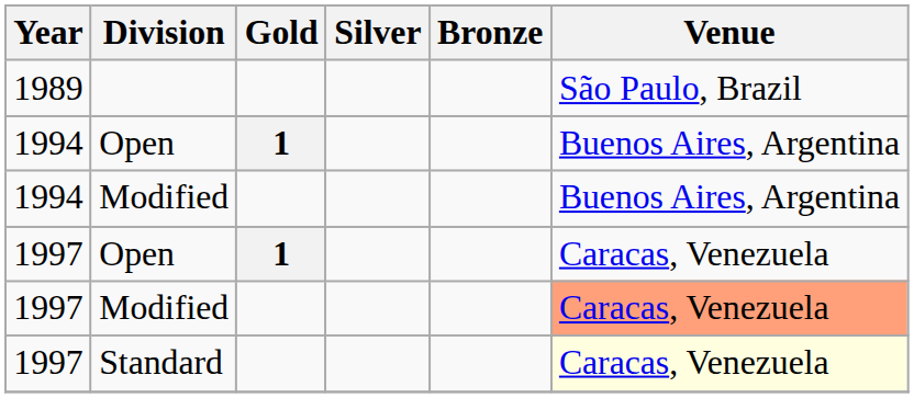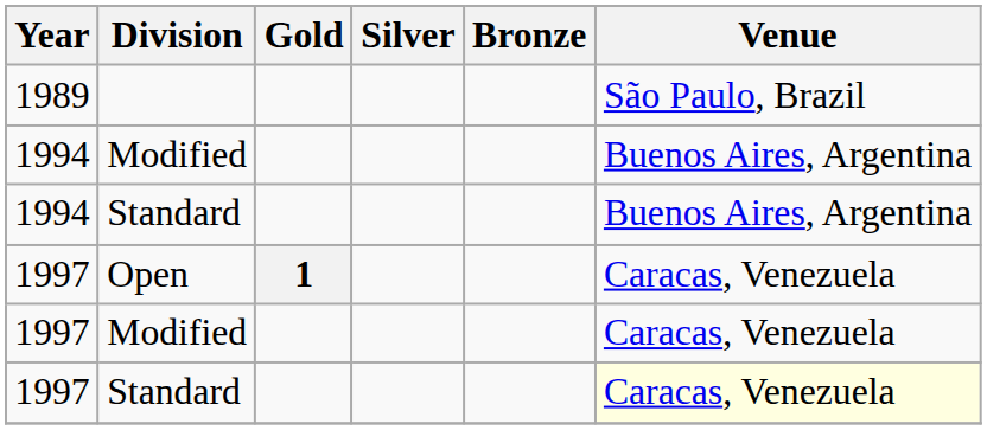- row: 1994 | Open | 1 | Buenos Aires, Argentina
+ row: 1994 | Standard | Buenos Aires, Argentina
1997 / Modified | Venue: lightsalmon background -> no background
